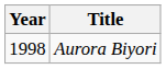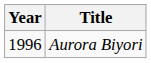Aurora Biyori | Year: 1998 -> 1996
